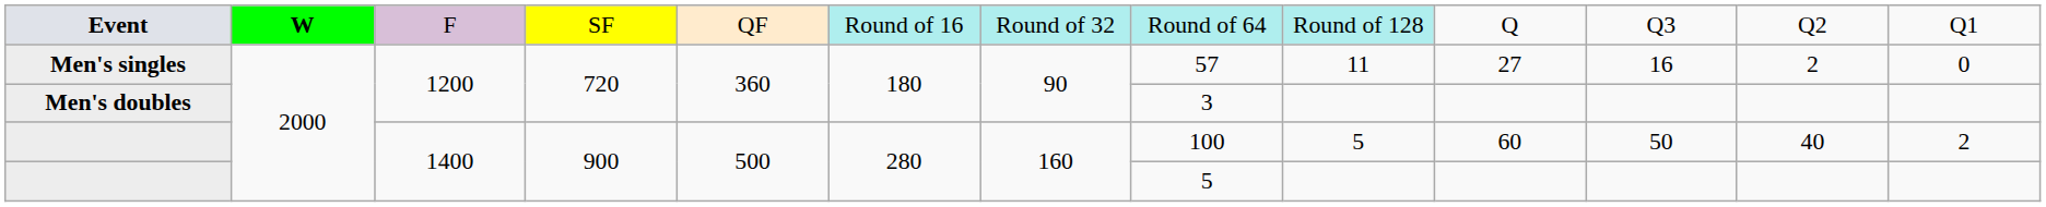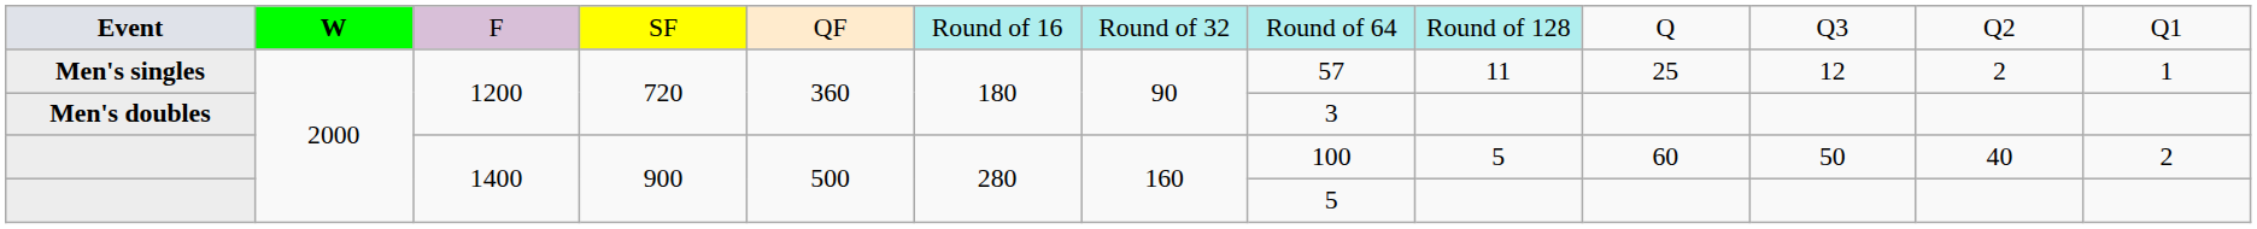Men's singles | column 10: 27 -> 25
Men's singles | column 11: 16 -> 12
Men's singles | column 13: 0 -> 1
